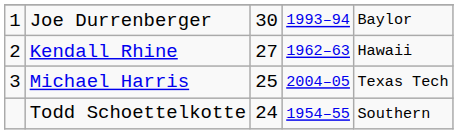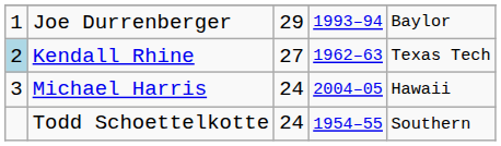Joe Durrenberger | column 3: 30 -> 29
Kendall Rhine | column 1: no background -> lightblue background
Kendall Rhine | column 5: Hawaii -> Texas Tech
Michael Harris | column 3: 25 -> 24
Michael Harris | column 5: Texas Tech -> Hawaii
